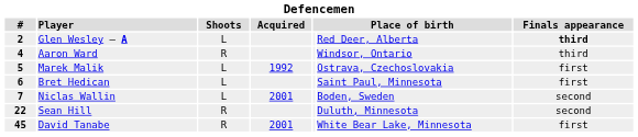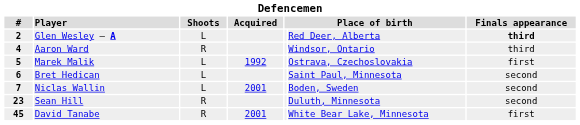Bret Hedican | Finals appearance: first -> second
Sean Hill | #: 22 -> 23
